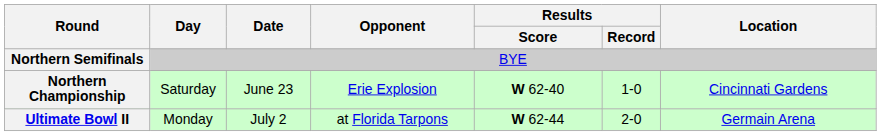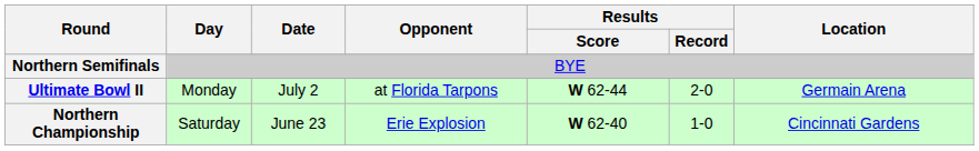rows swapped: Northern Championship <-> Ultimate Bowl II
